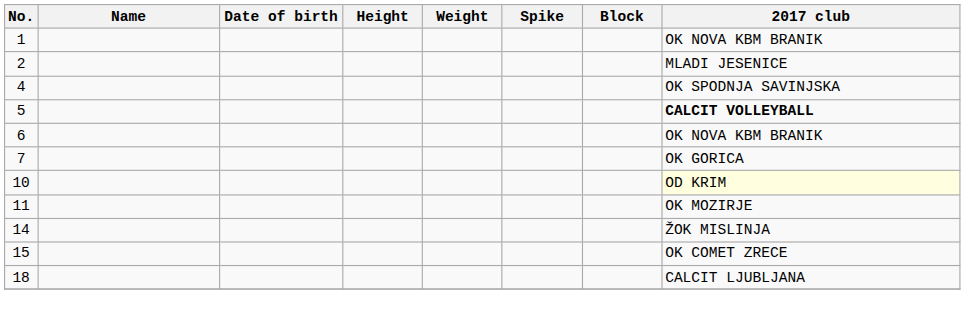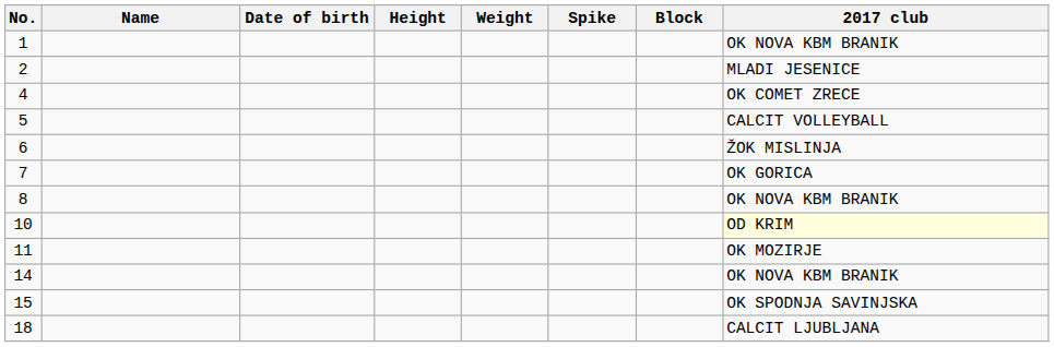4 | 2017 club: OK SPODNJA SAVINJSKA -> OK COMET ZRECE
5 | 2017 club: bold -> normal
6 | 2017 club: OK NOVA KBM BRANIK -> ŽOK MISLINJA
+ row: 8 | OK NOVA KBM BRANIK
14 | 2017 club: ŽOK MISLINJA -> OK NOVA KBM BRANIK
15 | 2017 club: OK COMET ZRECE -> OK SPODNJA SAVINJSKA
